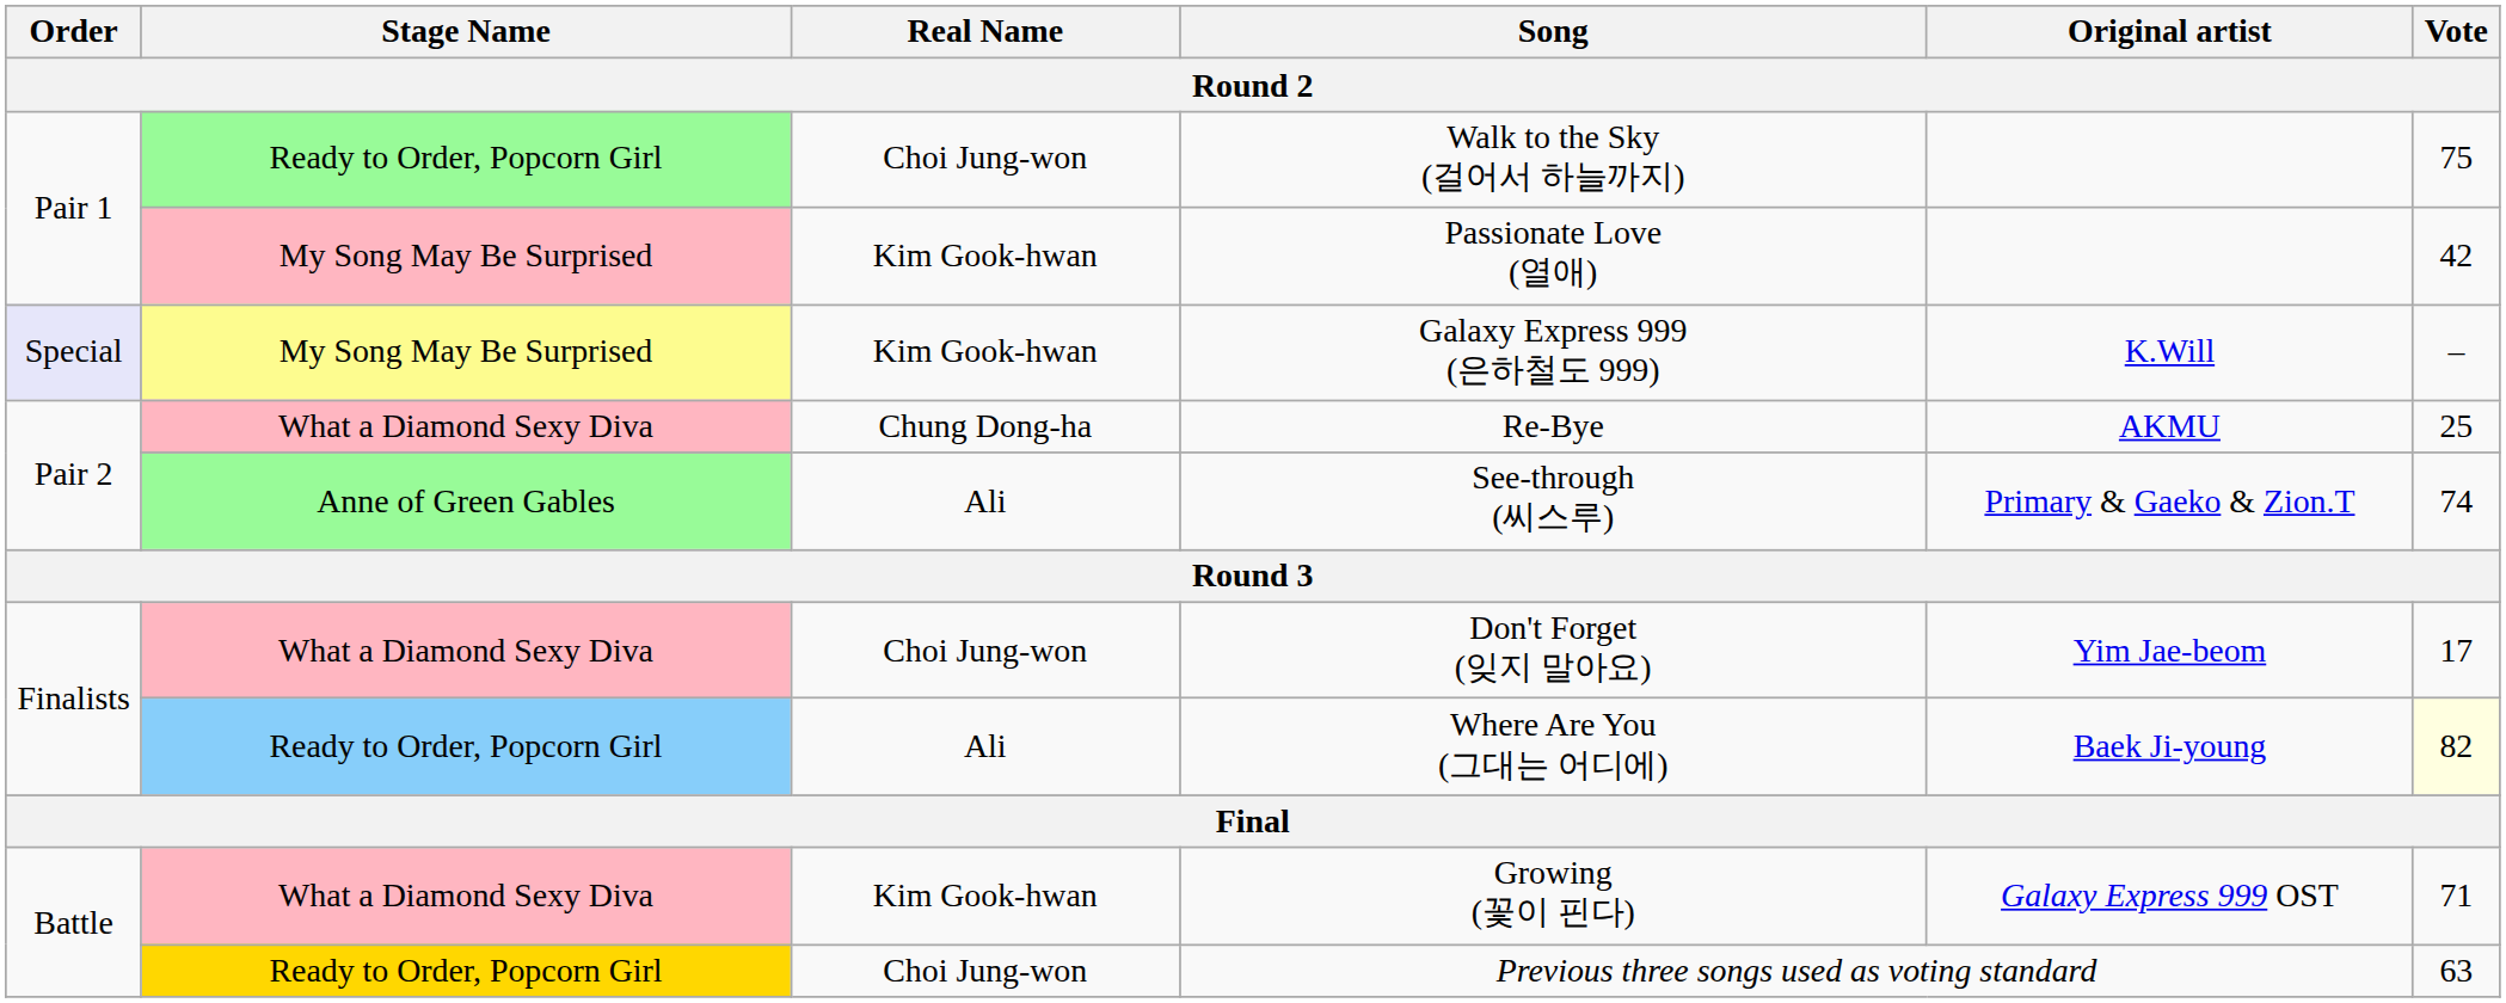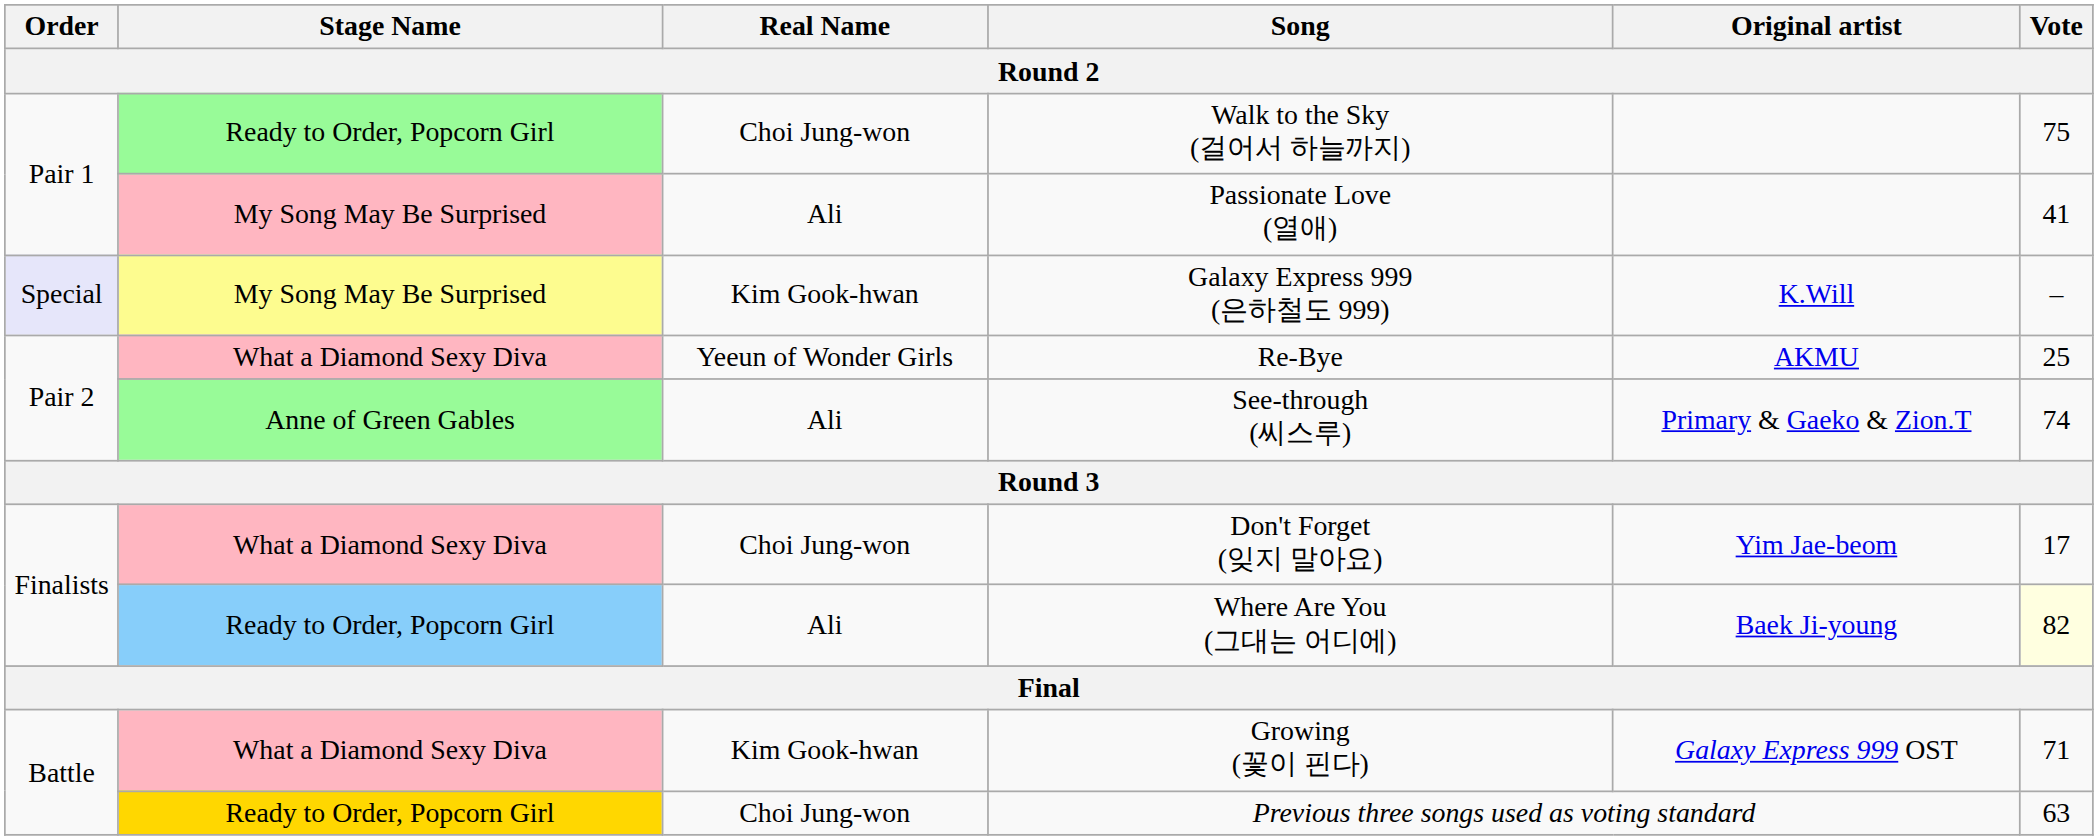Passionate Love (열애) | Real Name: Kim Gook-hwan -> Ali
Passionate Love (열애) | Vote: 42 -> 41
Re-Bye | Real Name: Chung Dong-ha -> Yeeun of Wonder Girls
